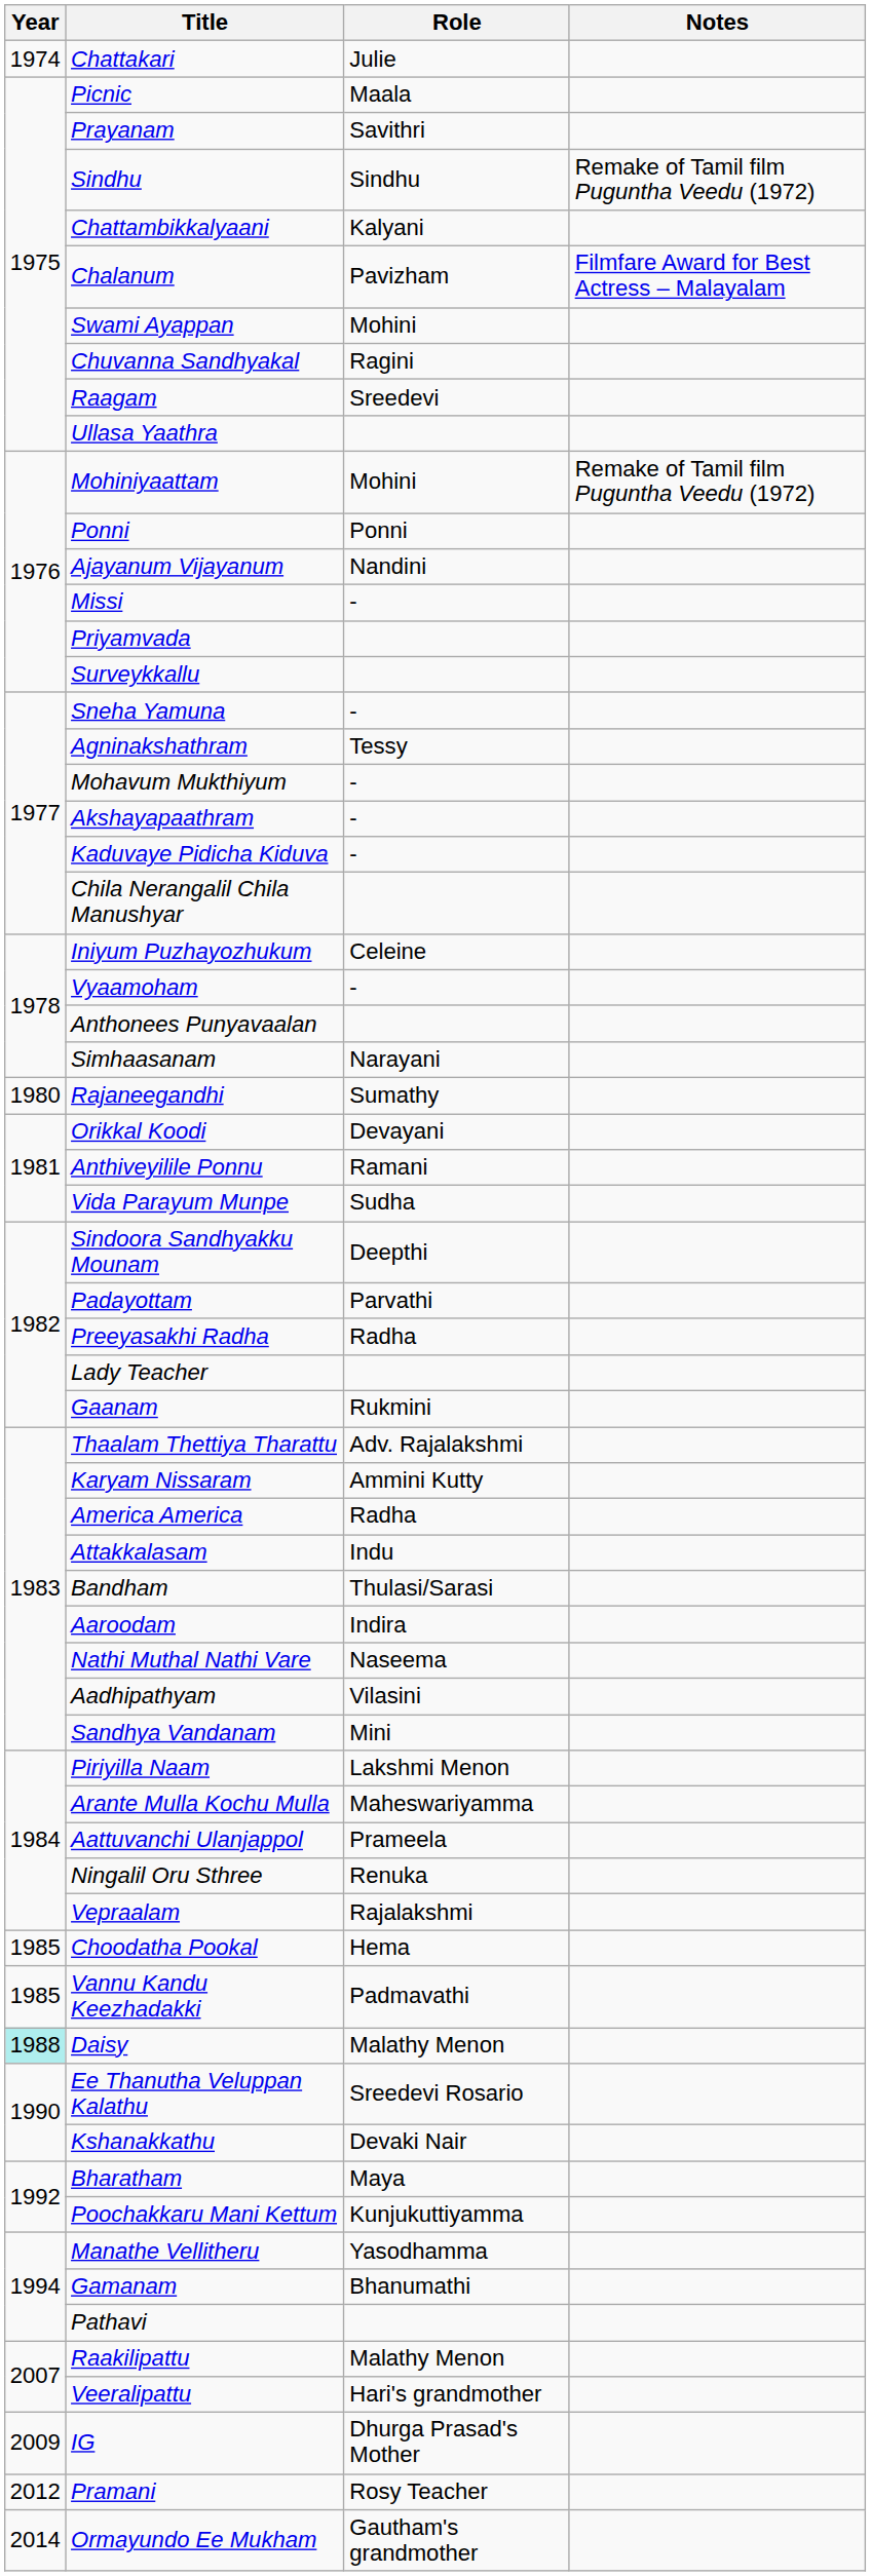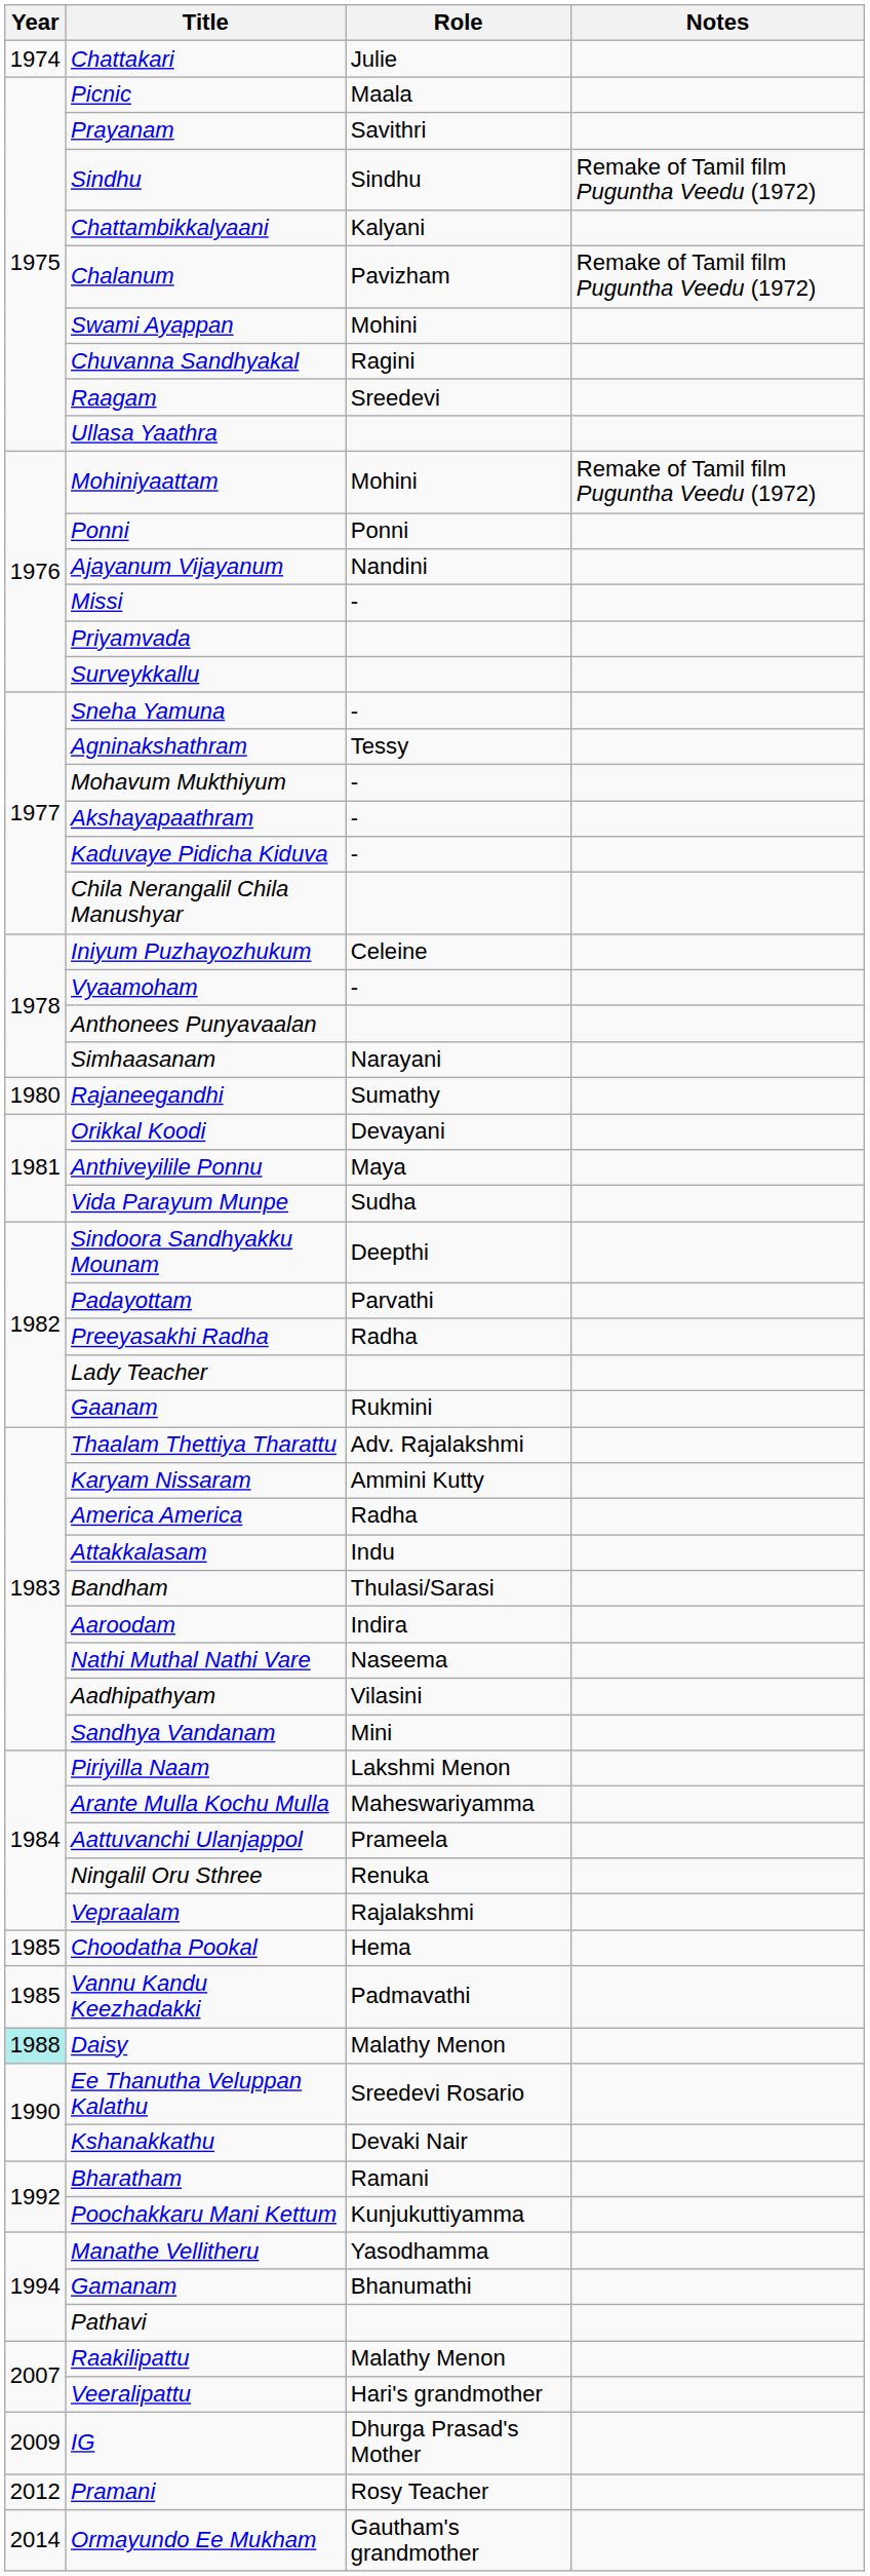Chalanum | Notes: Filmfare Award for Best Actress – Malayalam -> Remake of Tamil film Puguntha Veedu (1972)
Anthiveyilile Ponnu | Role: Ramani -> Maya
Bharatham | Role: Maya -> Ramani
